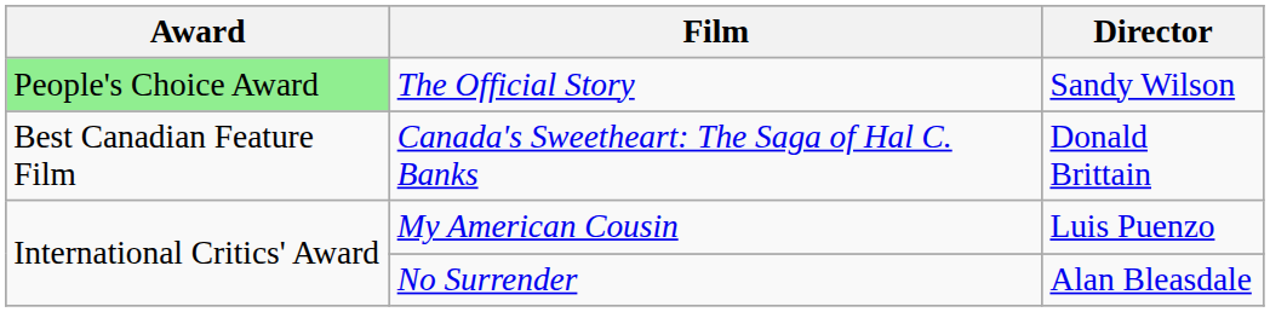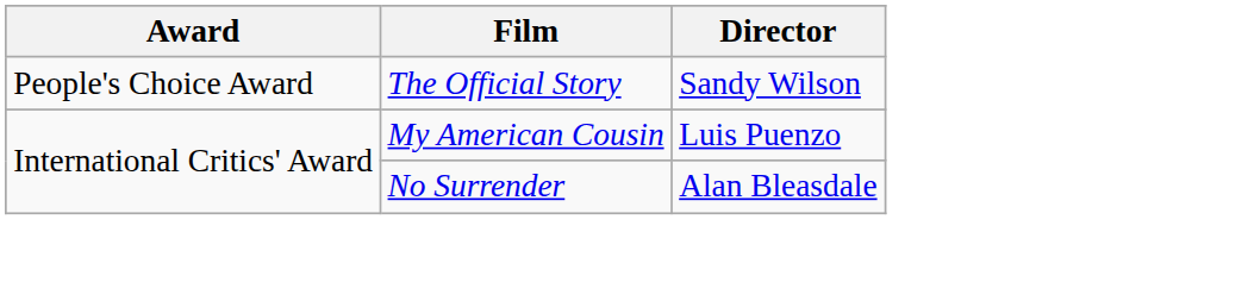The Official Story | Award: lightgreen background -> no background
- row: Best Canadian Feature Film | Canada's Sweetheart: The Saga of Hal C. Banks | Donald Brittain
